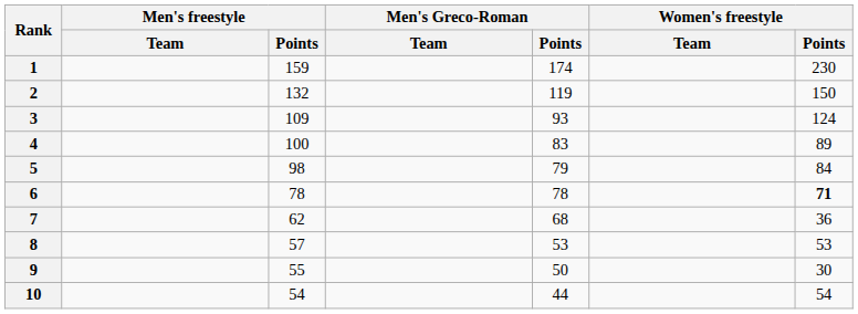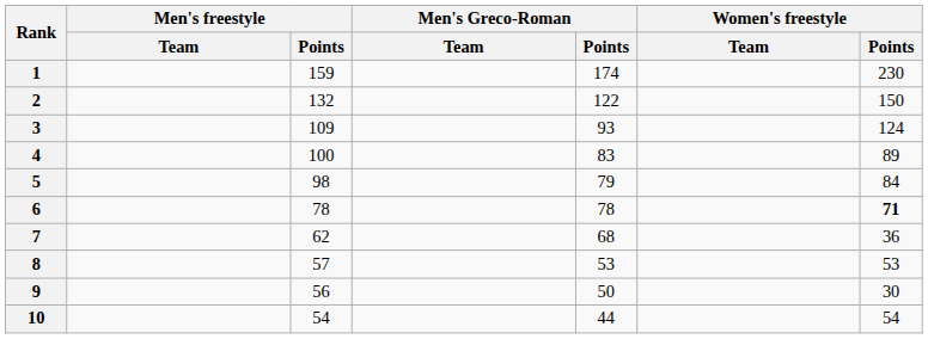2 | Men's Greco-Roman / Points: 119 -> 122
9 | Men's freestyle / Points: 55 -> 56
